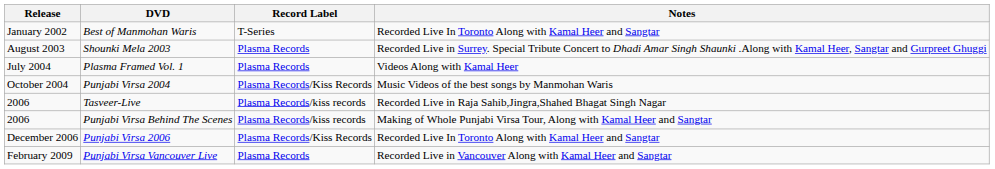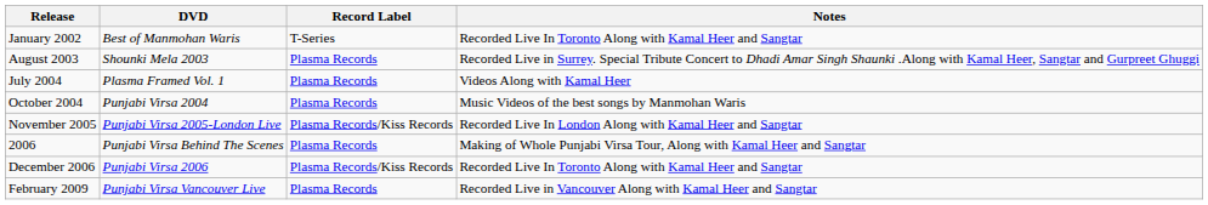Punjabi Virsa 2004 | Record Label: Plasma Records/Kiss Records -> Plasma Records
+ row: November 2005 | Punjabi Virsa 2005-London Live | Plasma Records/Kiss Records | Recorded Live In London Along with Kamal Heer and Sangtar
- row: 2006 | Tasveer-Live | Plasma Records/kiss records | Recorded Live in Raja Sahib,Jingra,Shahed Bhagat Singh Nagar
Punjabi Virsa Behind The Scenes | Record Label: Plasma Records/kiss records -> Plasma Records
